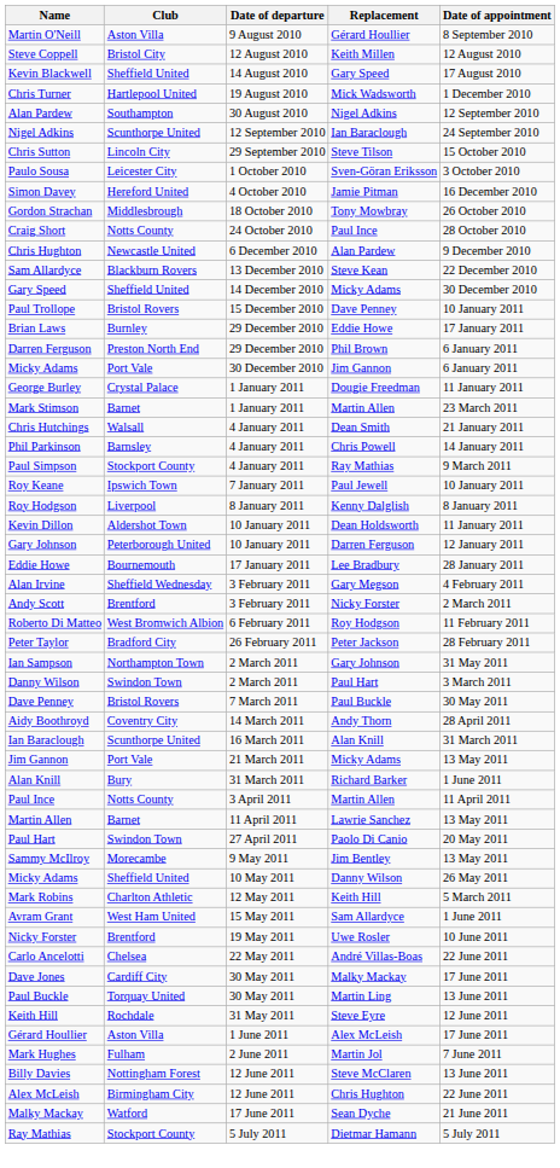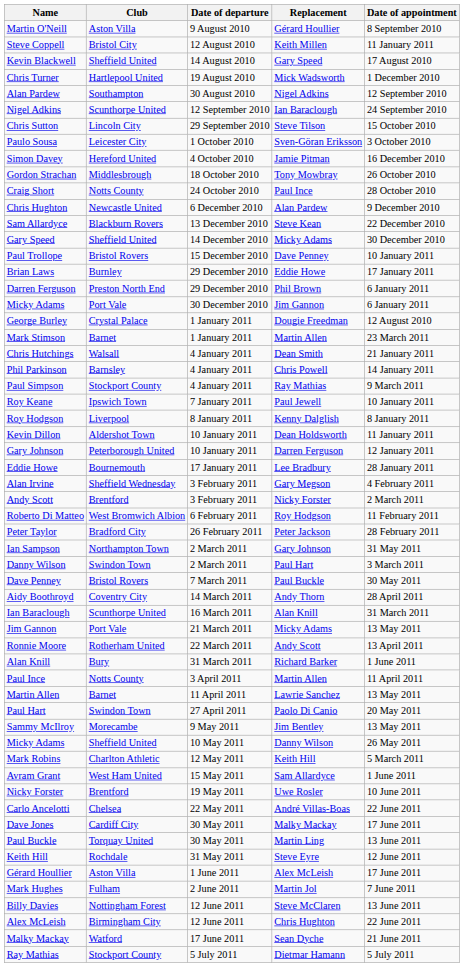Steve Coppell | Date of appointment: 12 August 2010 -> 11 January 2011
George Burley | Date of appointment: 11 January 2011 -> 12 August 2010
+ row: Ronnie Moore | Rotherham United | 22 March 2011 | Andy Scott | 13 April 2011
